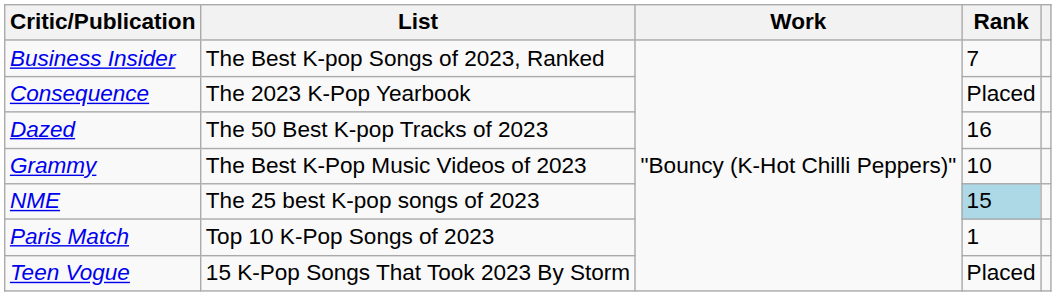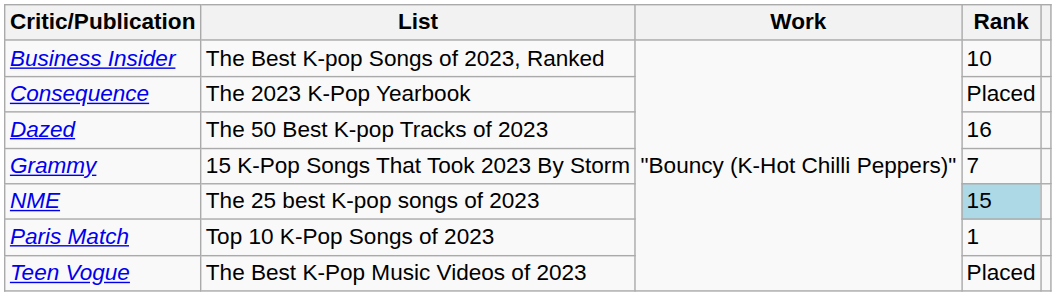Business Insider | Rank: 7 -> 10
Grammy | List: The Best K-Pop Music Videos of 2023 -> 15 K-Pop Songs That Took 2023 By Storm
Grammy | Rank: 10 -> 7
Teen Vogue | List: 15 K-Pop Songs That Took 2023 By Storm -> The Best K-Pop Music Videos of 2023
